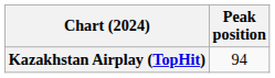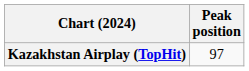Kazakhstan Airplay (TopHit) | Peak position: 94 -> 97
